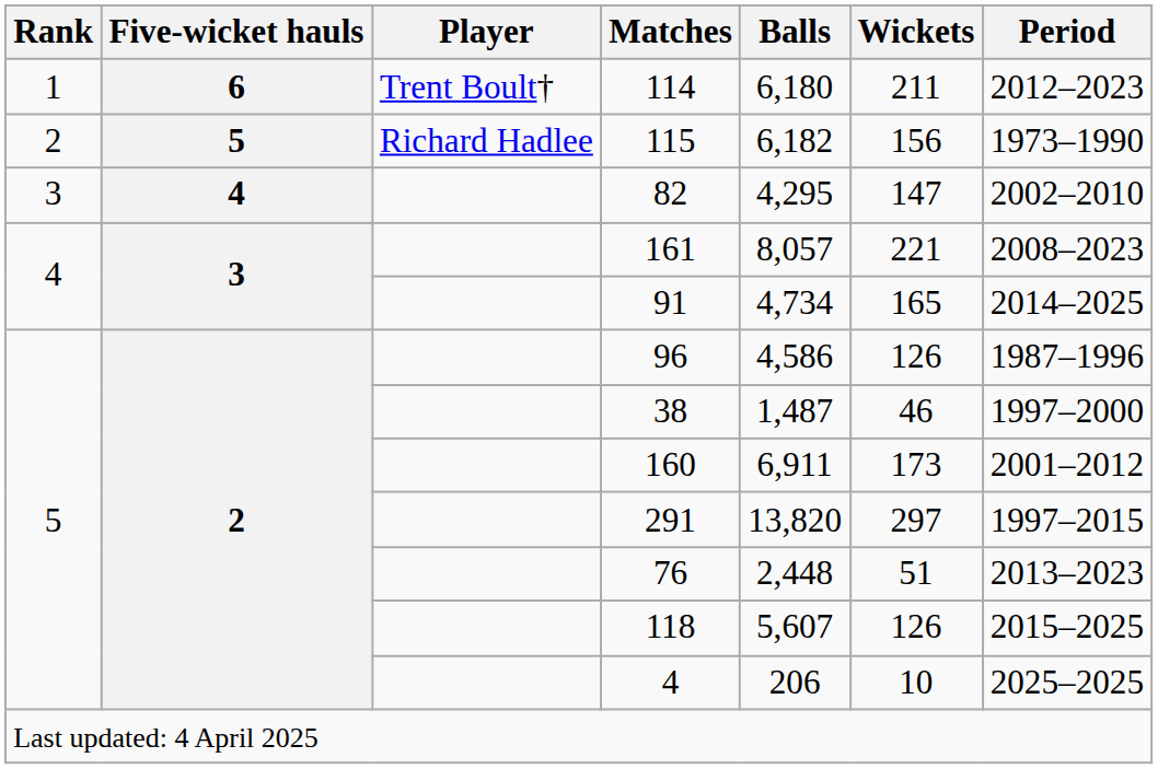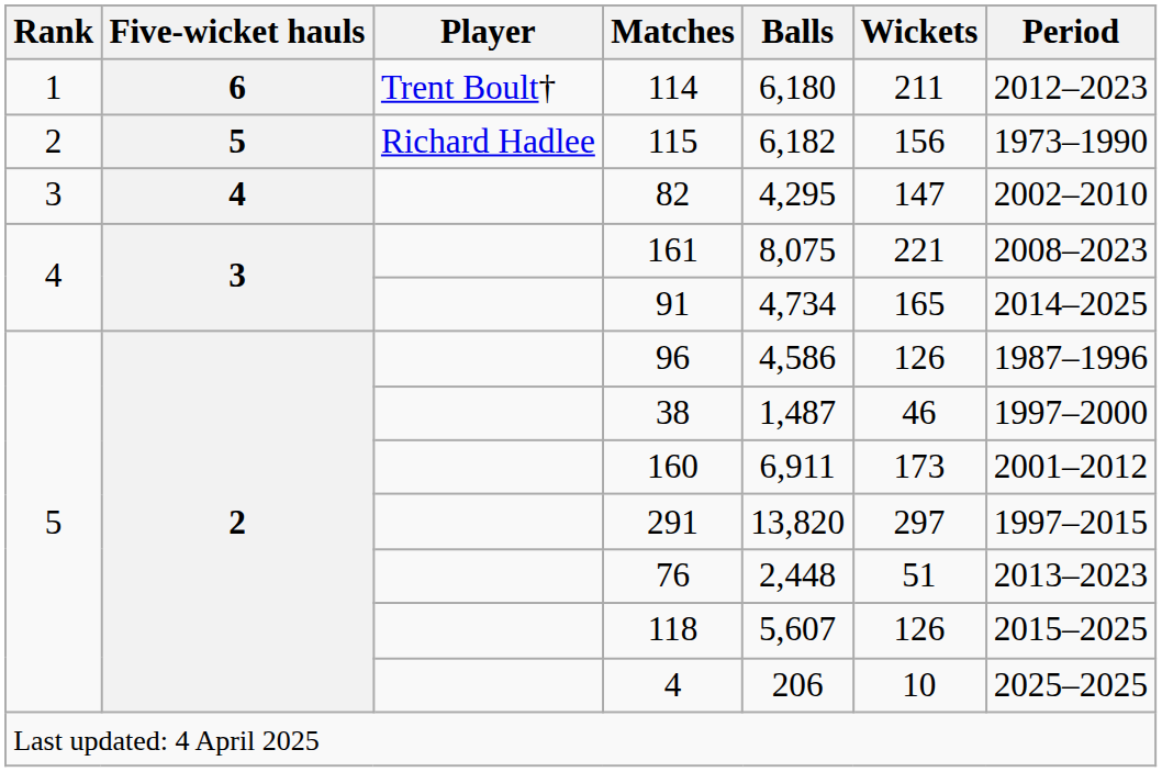161 | Balls: 8,057 -> 8,075
